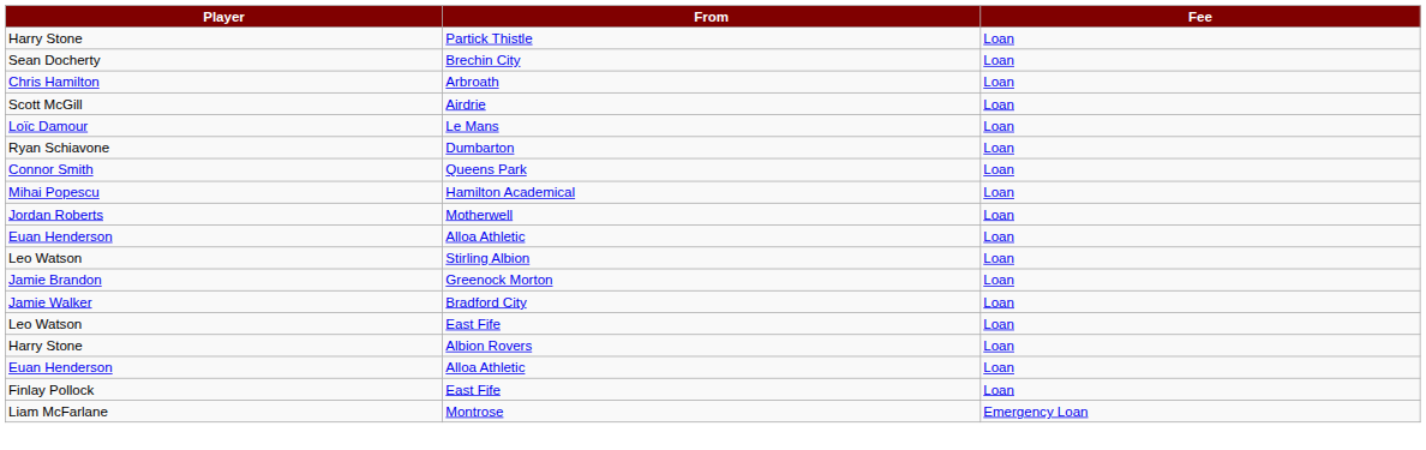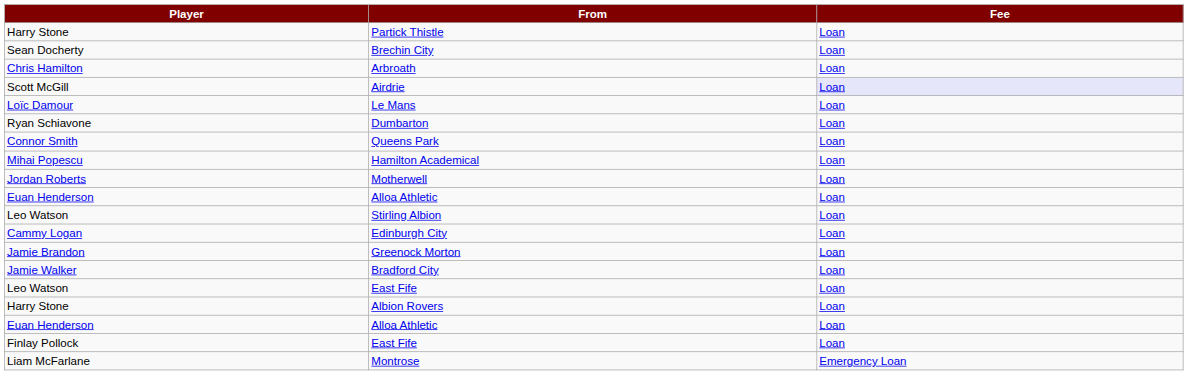Airdrie | Fee: no background -> lavender background
+ row: Cammy Logan | Edinburgh City | Loan
